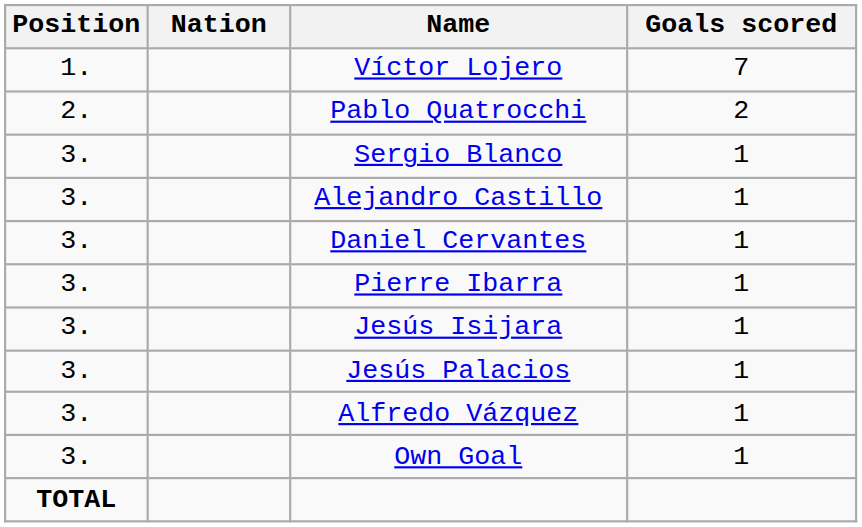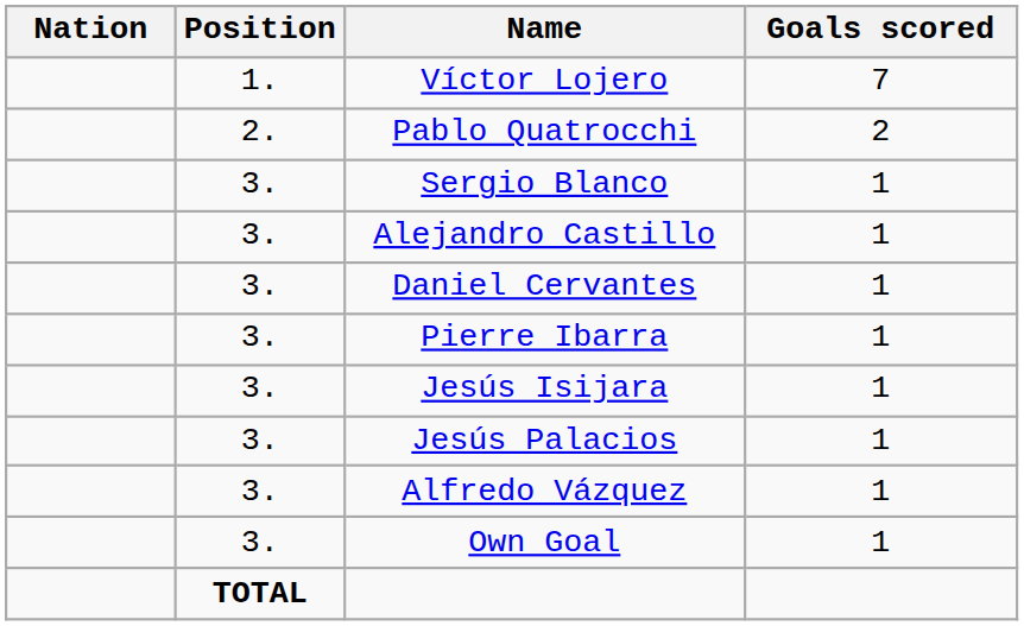columns swapped: Position <-> Nation
